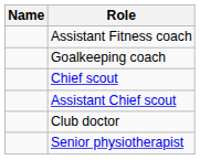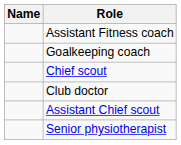rows swapped: Assistant Chief scout <-> Club doctor
